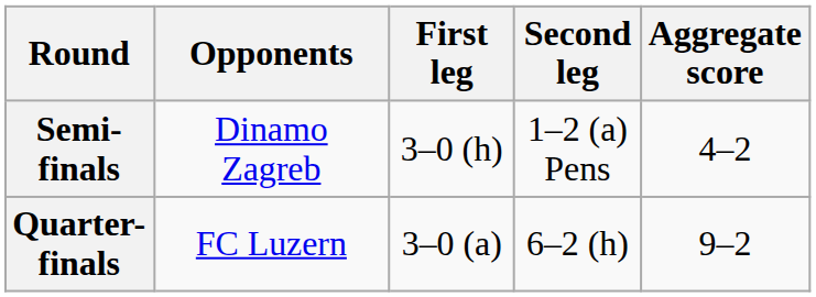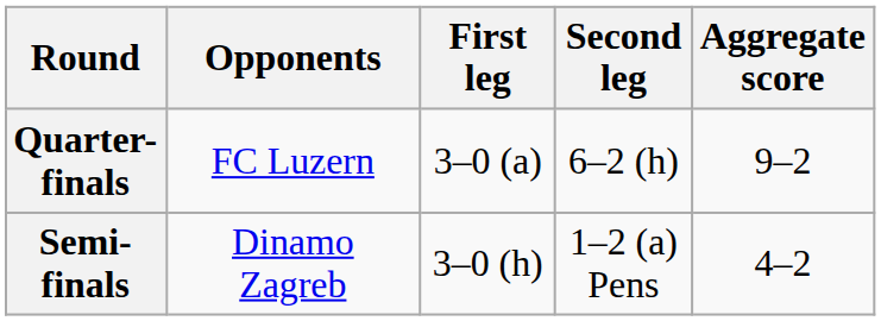rows swapped: Quarter-finals <-> Semi-finals
